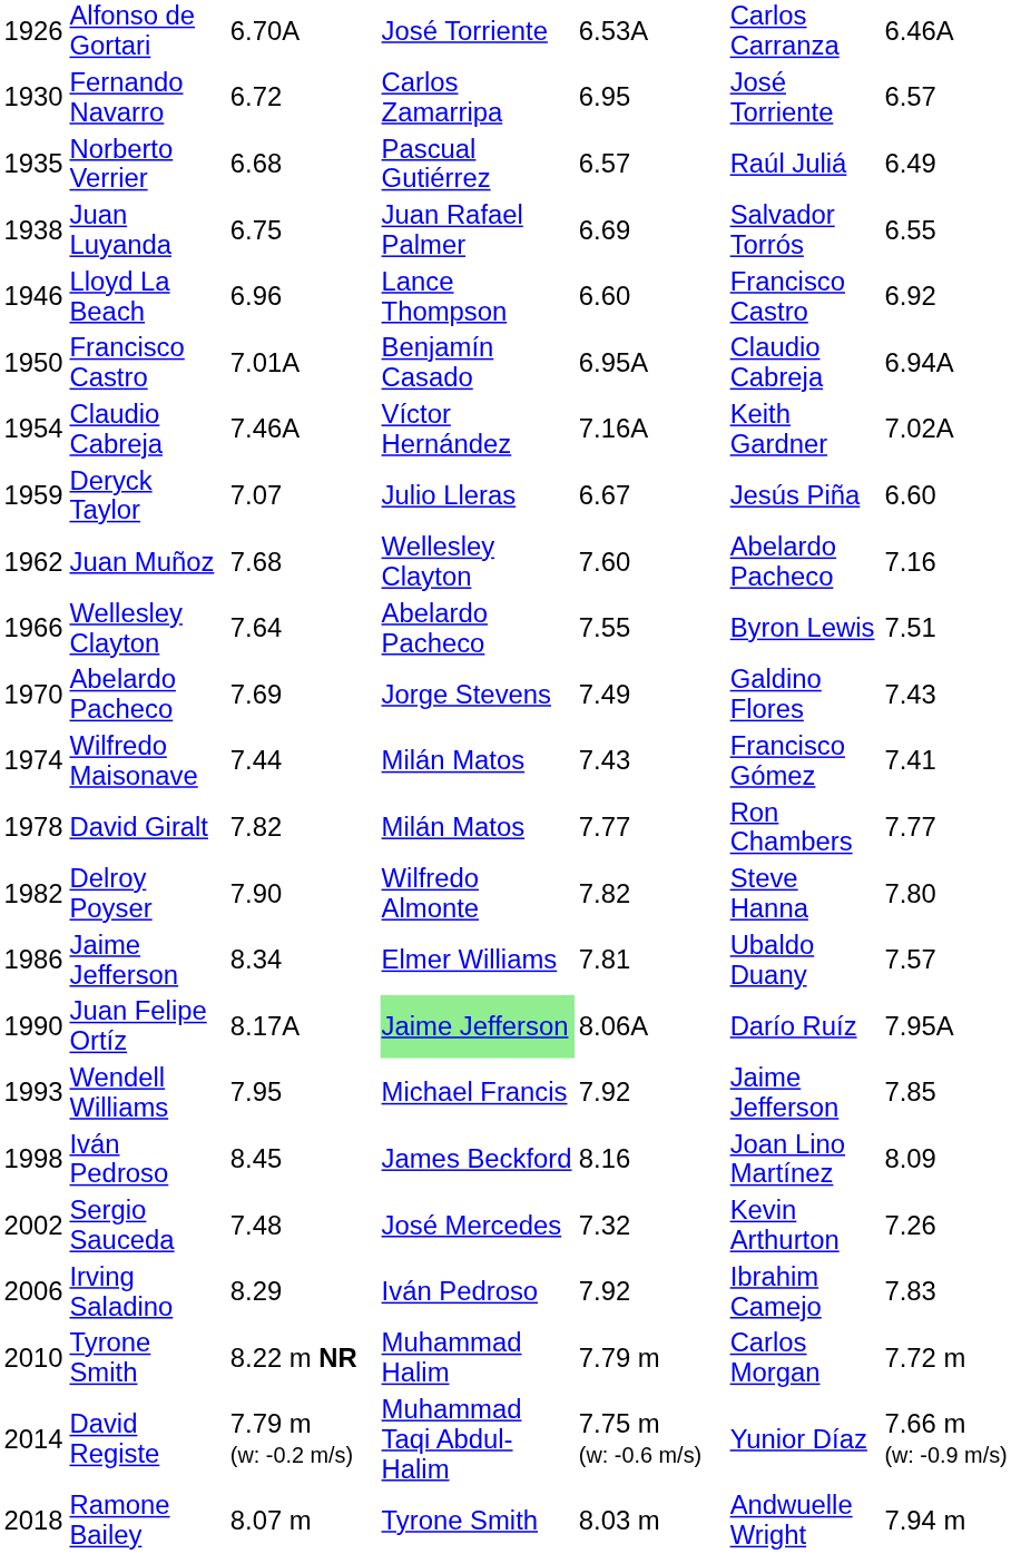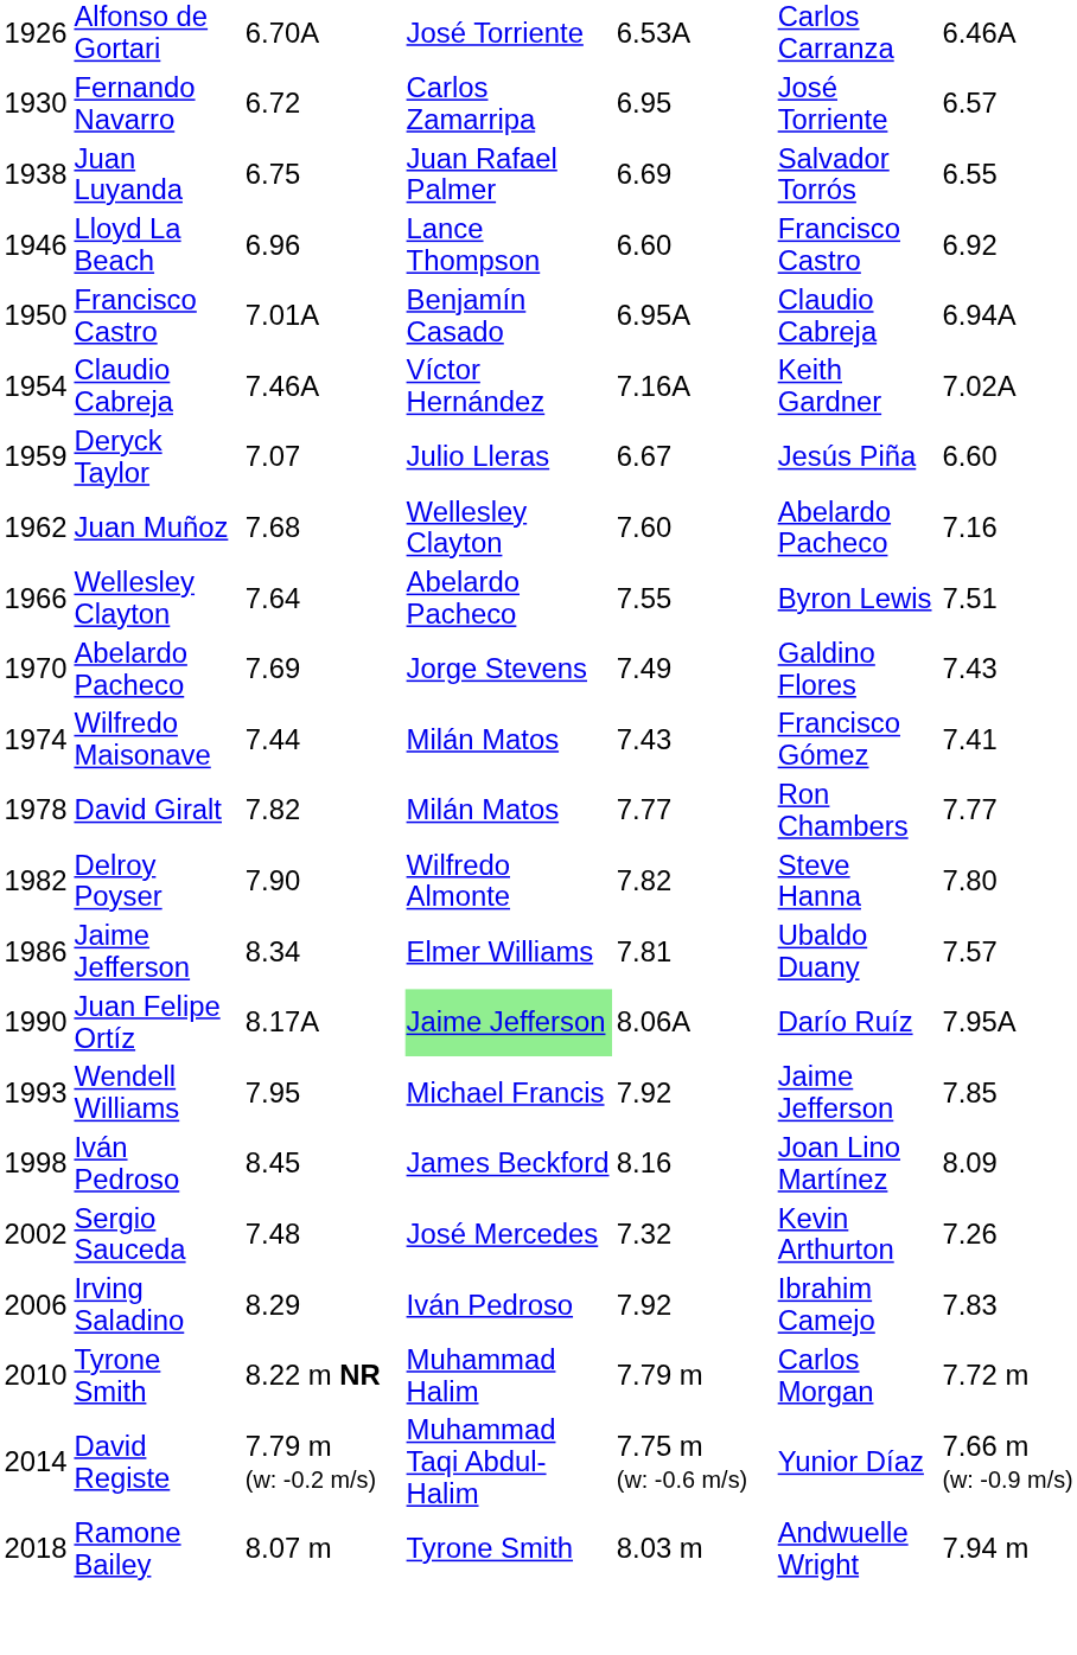- row: 1935 | Norberto Verrier | 6.68 | Pascual Gutiérrez | 6.57 | Raúl Juliá | 6.49
